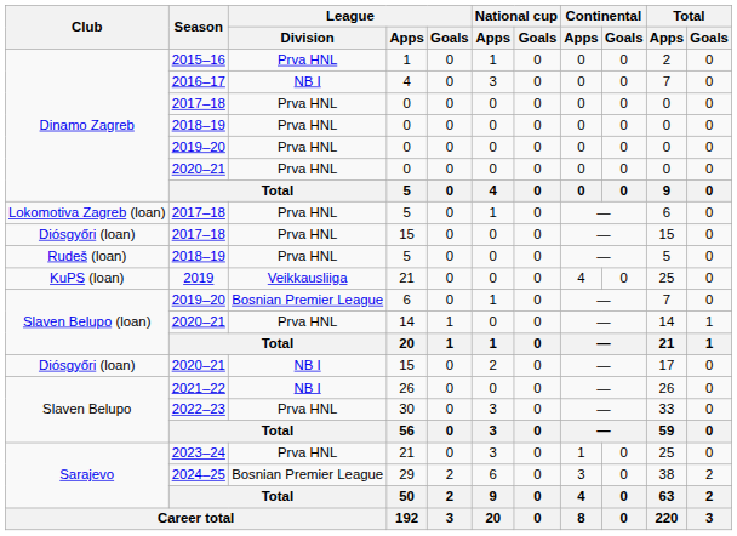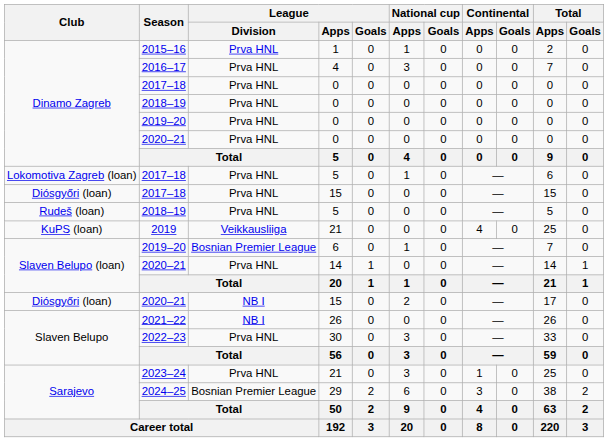2016–17 | League / Division: NB I -> Prva HNL
